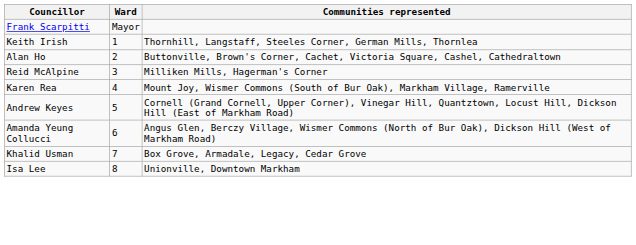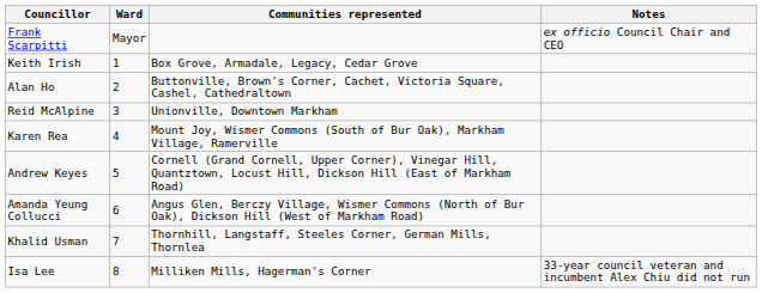+ column: Notes | ex officio Council Chair and CEO | 33-year council veteran and incumbent Alex Chiu did not run
Keith Irish | Communities represented: Thornhill, Langstaff, Steeles Corner, German Mills, Thornlea -> Box Grove, Armadale, Legacy, Cedar Grove
Reid McAlpine | Communities represented: Milliken Mills, Hagerman's Corner -> Unionville, Downtown Markham
Khalid Usman | Communities represented: Box Grove, Armadale, Legacy, Cedar Grove -> Thornhill, Langstaff, Steeles Corner, German Mills, Thornlea
Isa Lee | Communities represented: Unionville, Downtown Markham -> Milliken Mills, Hagerman's Corner
